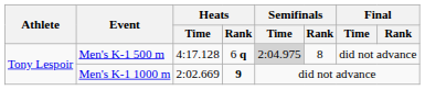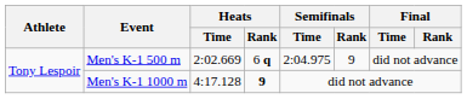Men's K-1 500 m | Heats / Time: 4:17.128 -> 2:02.669
Men's K-1 500 m | Semifinals / Time: lightgrey background -> no background
Men's K-1 500 m | Semifinals / Rank: 8 -> 9
Men's K-1 1000 m | Heats / Time: 2:02.669 -> 4:17.128
